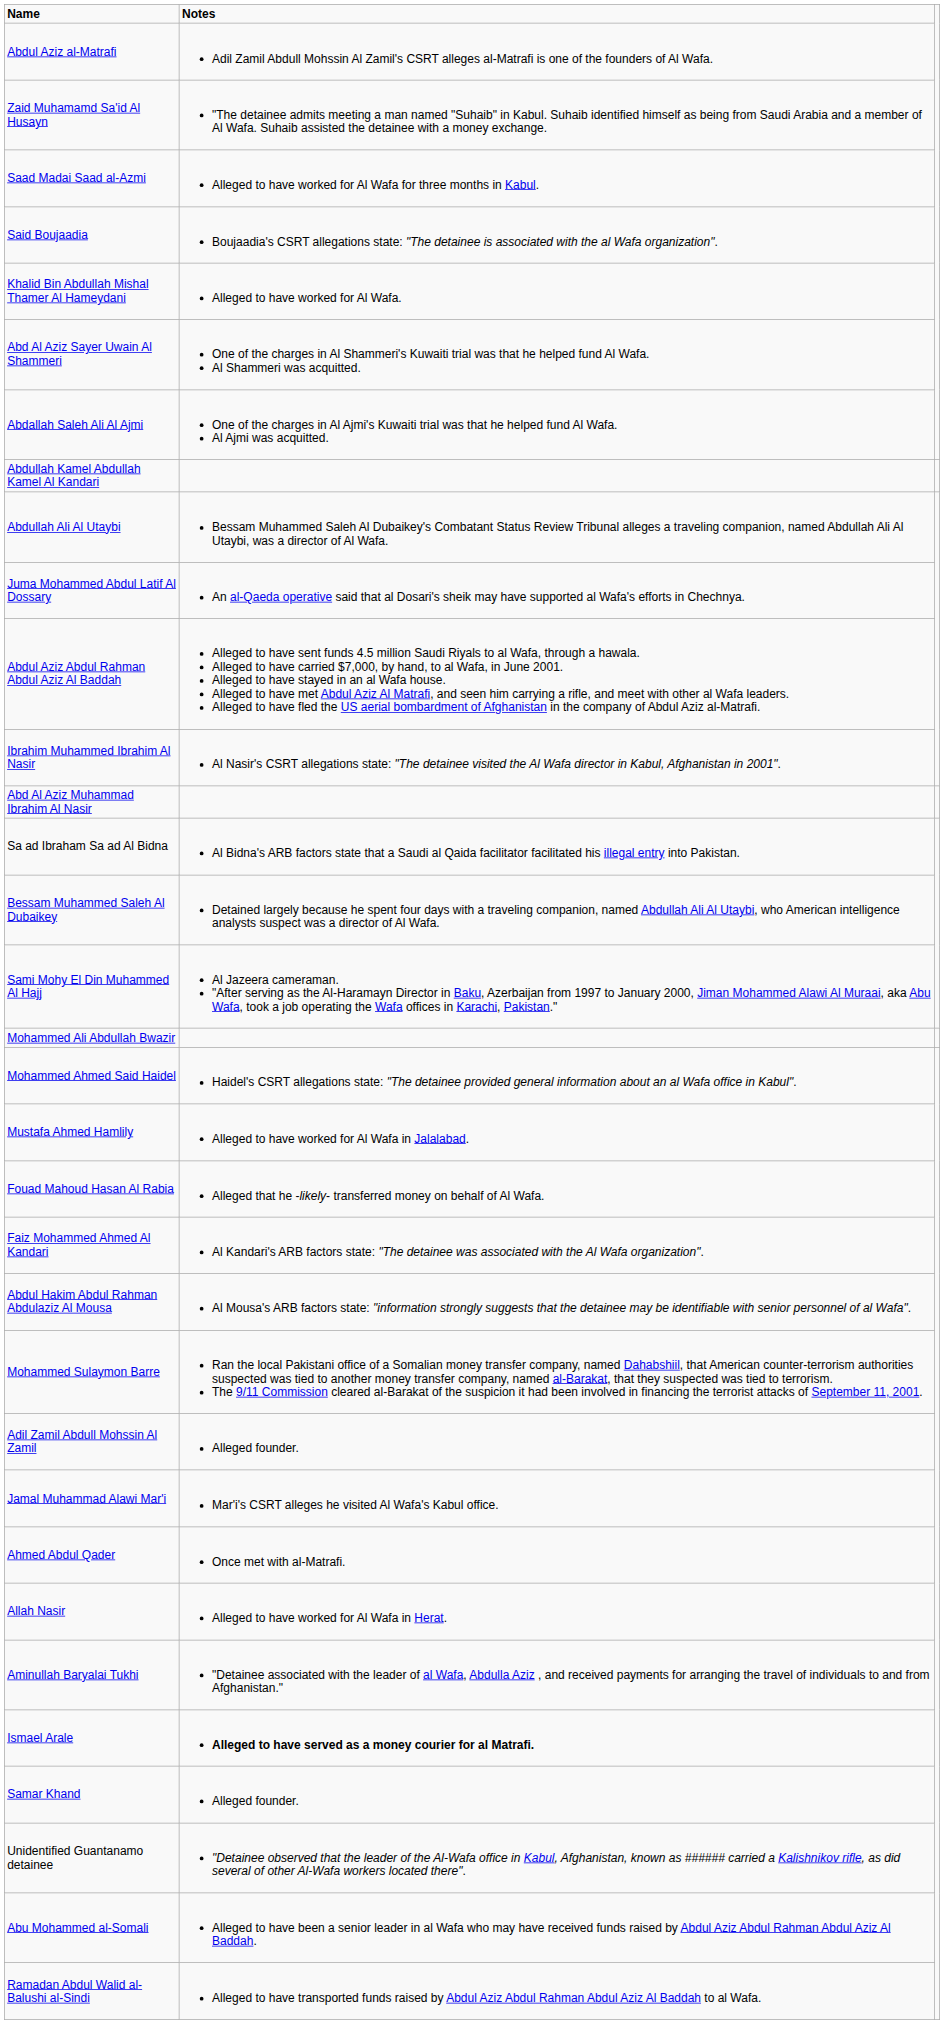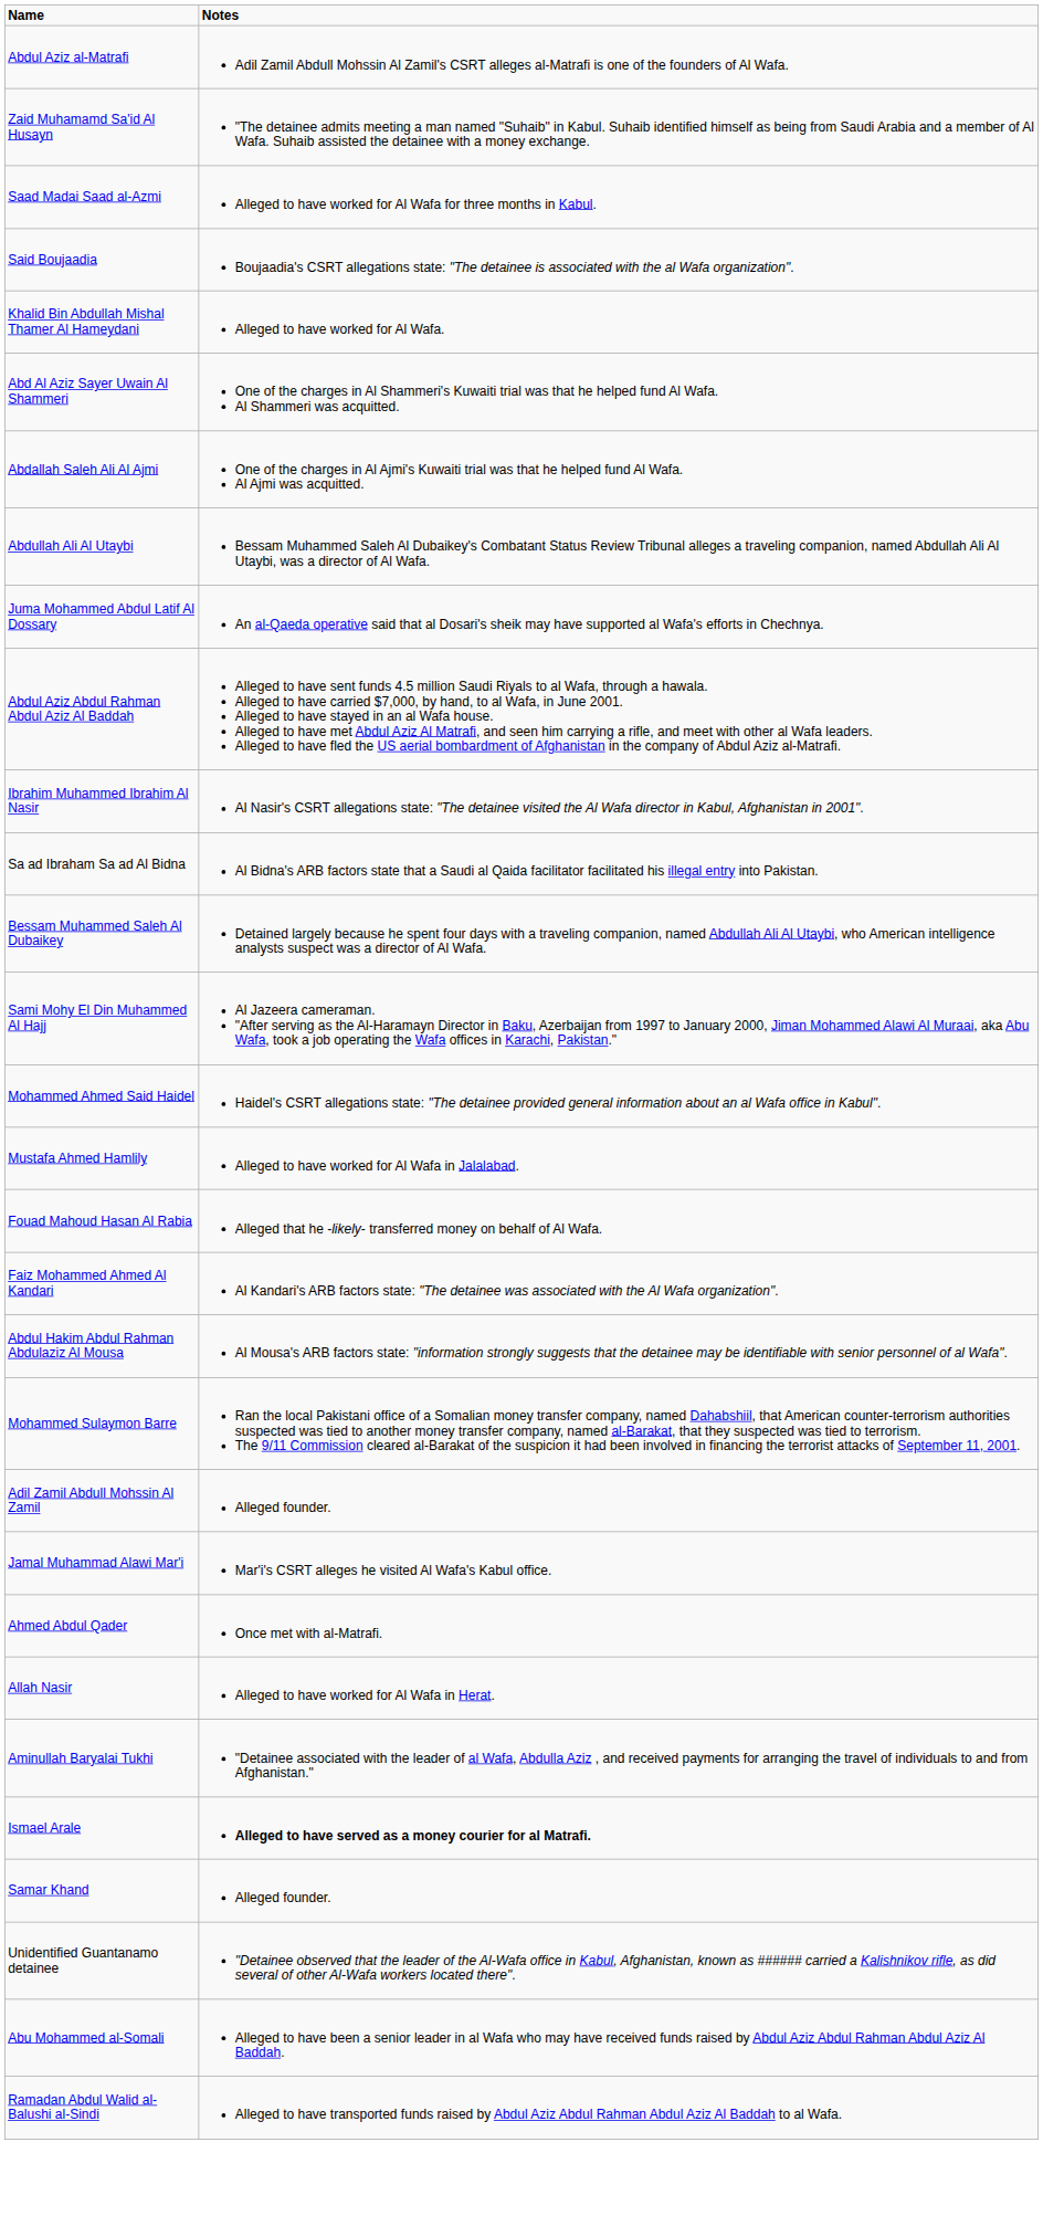- row: Abdullah Kamel Abdullah Kamel Al Kandari
- row: Abd Al Aziz Muhammad Ibrahim Al Nasir
- row: Mohammed Ali Abdullah Bwazir
